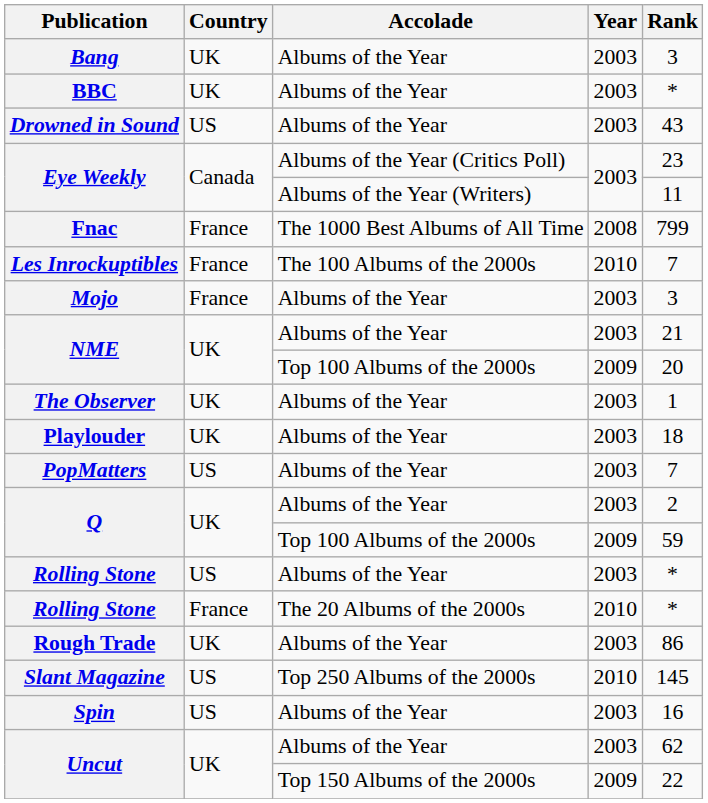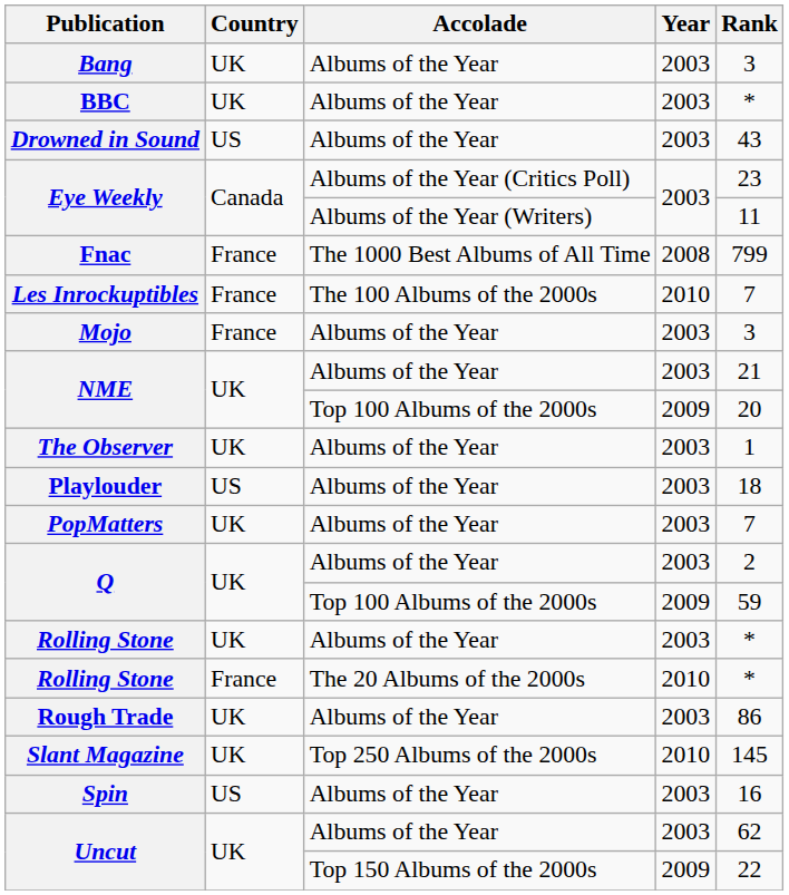Playlouder | Country: UK -> US
PopMatters | Country: US -> UK
Rolling Stone / Albums of the Year | Country: US -> UK
Slant Magazine | Country: US -> UK
